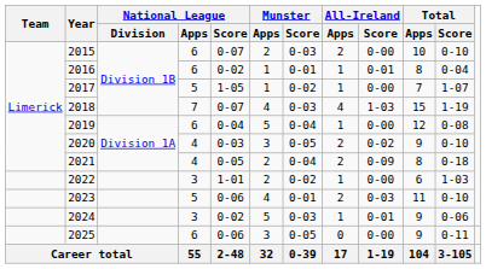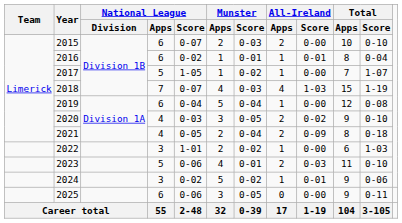2024 | Munster / Score: 0-03 -> 0-02
